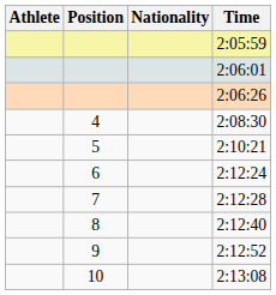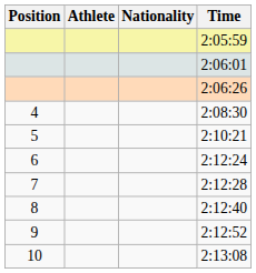columns swapped: Position <-> Athlete
